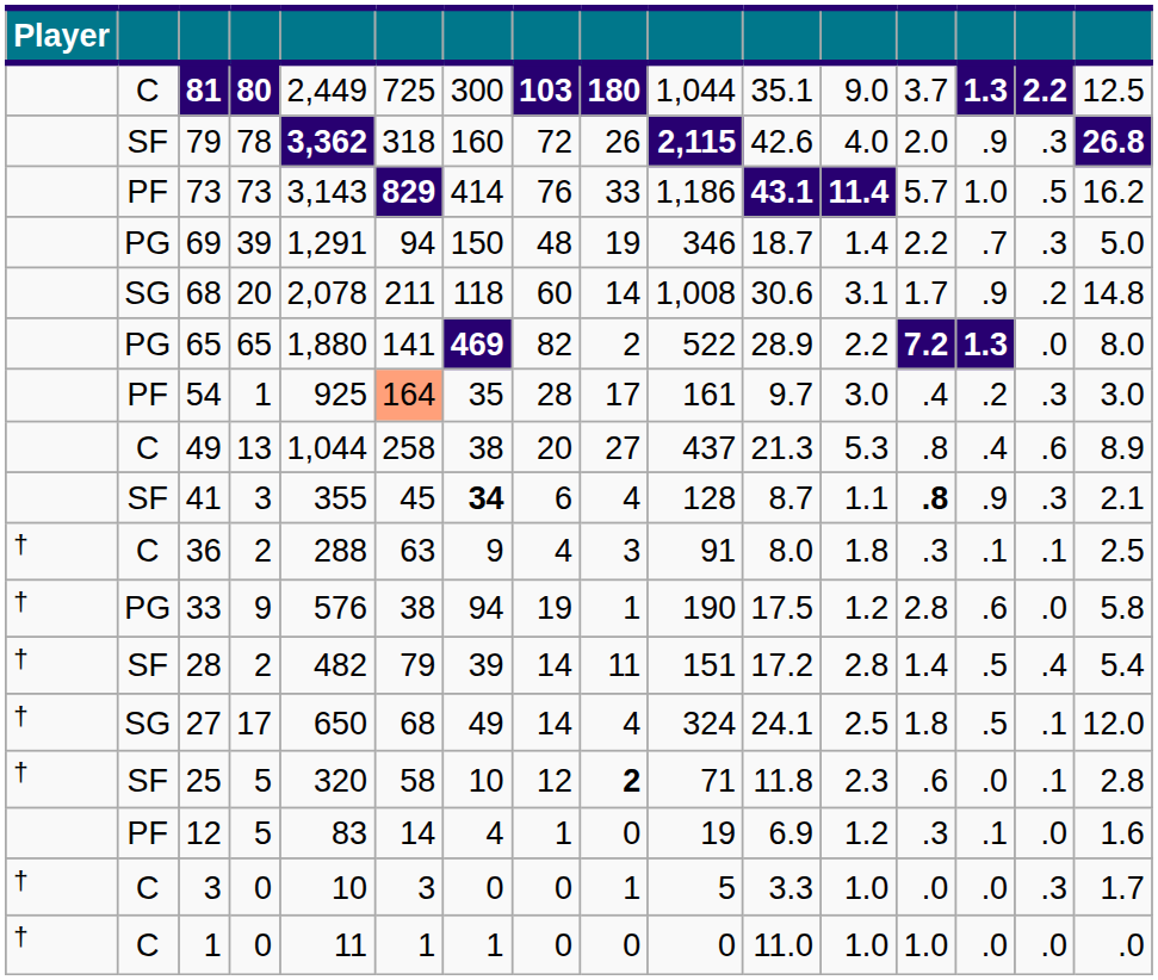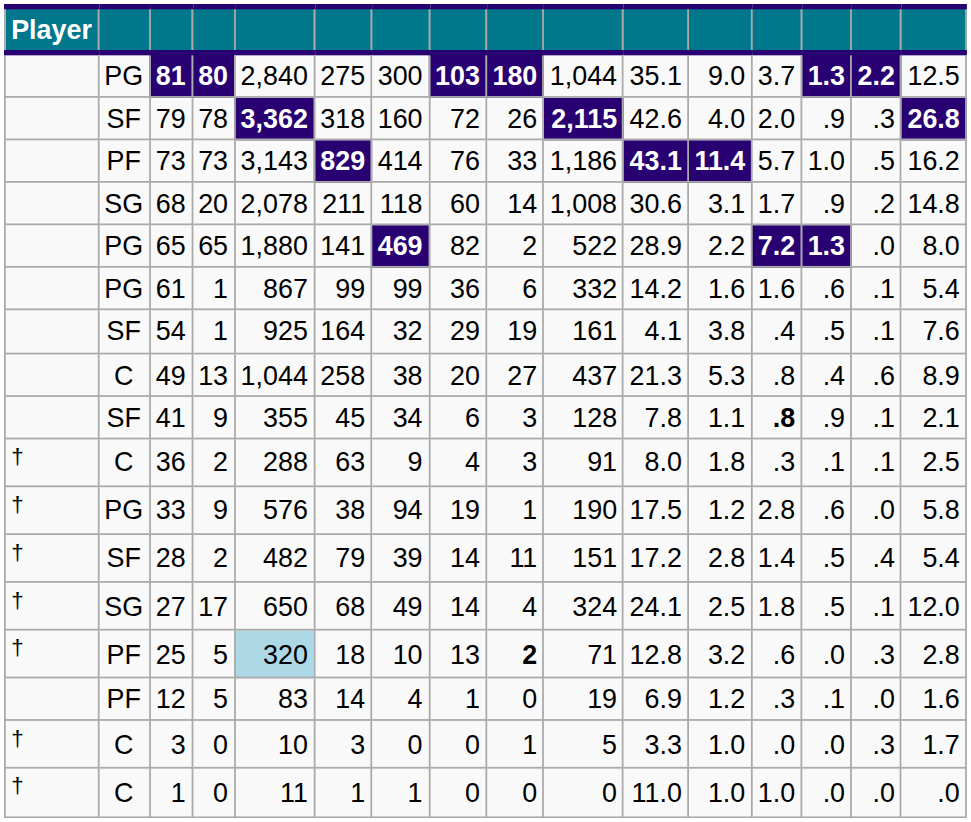81 | column 2: C -> PG
81 | column 5: 2,449 -> 2,840
81 | column 6: 725 -> 275
- row: PG | 69 | 39 | 1,291 | 94 | 150 | 48 | 19 | 346 | 18.7 | 1.4 | 2.2 | .7 | .3 | 5.0
+ row: PG | 61 | 1 | 867 | 99 | 99 | 36 | 6 | 332 | 14.2 | 1.6 | 1.6 | .6 | .1 | 5.4
54 | column 2: PF -> SF
54 | column 6: lightsalmon background -> no background
54 | column 7: 35 -> 32
54 | column 8: 28 -> 29
54 | column 9: 17 -> 19
54 | column 11: 9.7 -> 4.1
54 | column 12: 3.0 -> 3.8
54 | column 14: .2 -> .5
54 | column 15: .3 -> .1
54 | column 16: 3.0 -> 7.6
41 | column 4: 3 -> 9
41 | column 7: bold -> normal
41 | column 9: 4 -> 3
41 | column 11: 8.7 -> 7.8
41 | column 15: .3 -> .1
25 | column 2: SF -> PF
25 | column 5: no background -> lightblue background
25 | column 6: 58 -> 18
25 | column 8: 12 -> 13
25 | column 11: 11.8 -> 12.8
25 | column 12: 2.3 -> 3.2
25 | column 15: .1 -> .3
